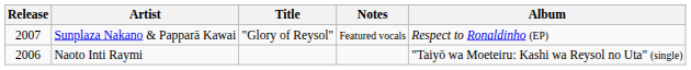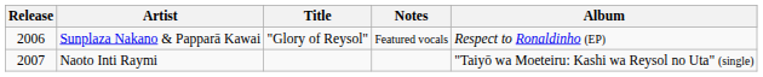Sunplaza Nakano & Papparā Kawai | Release: 2007 -> 2006
Naoto Inti Raymi | Release: 2006 -> 2007
